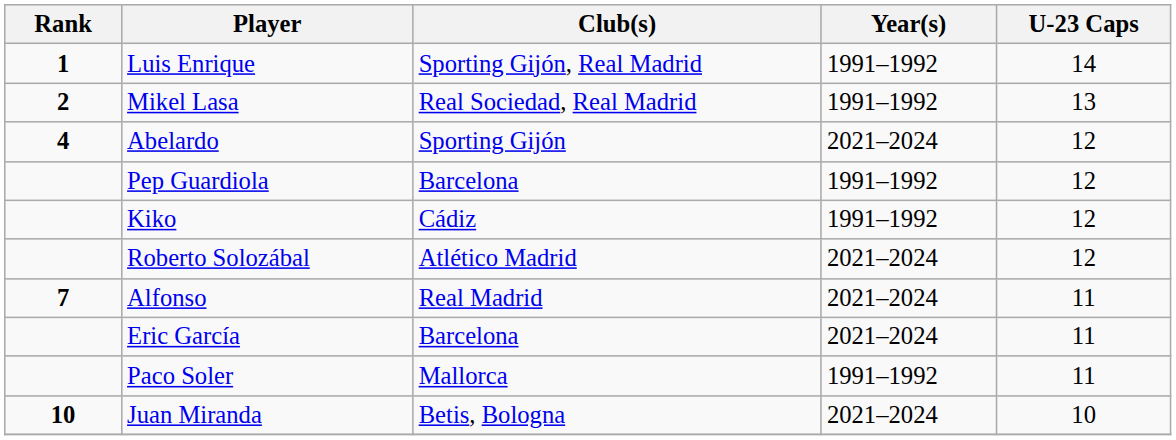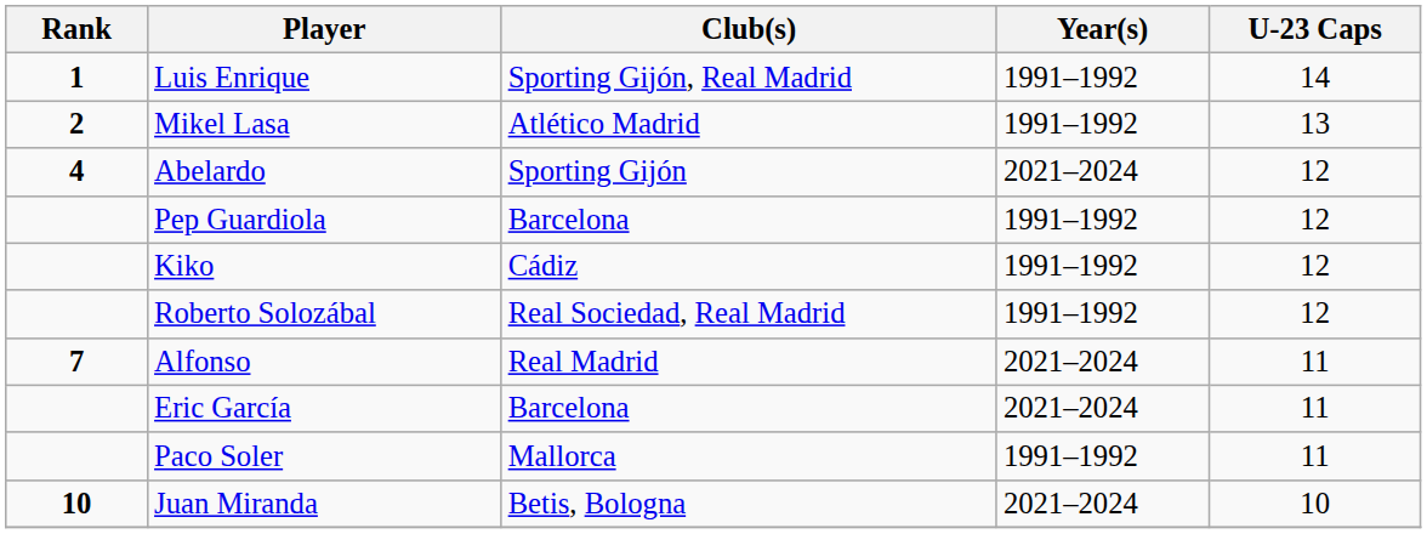Mikel Lasa | Club(s): Real Sociedad, Real Madrid -> Atlético Madrid
Roberto Solozábal | Club(s): Atlético Madrid -> Real Sociedad, Real Madrid
Roberto Solozábal | Year(s): 2021–2024 -> 1991–1992
